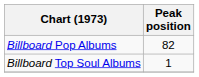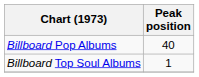Billboard Pop Albums | Peak position: 82 -> 40
